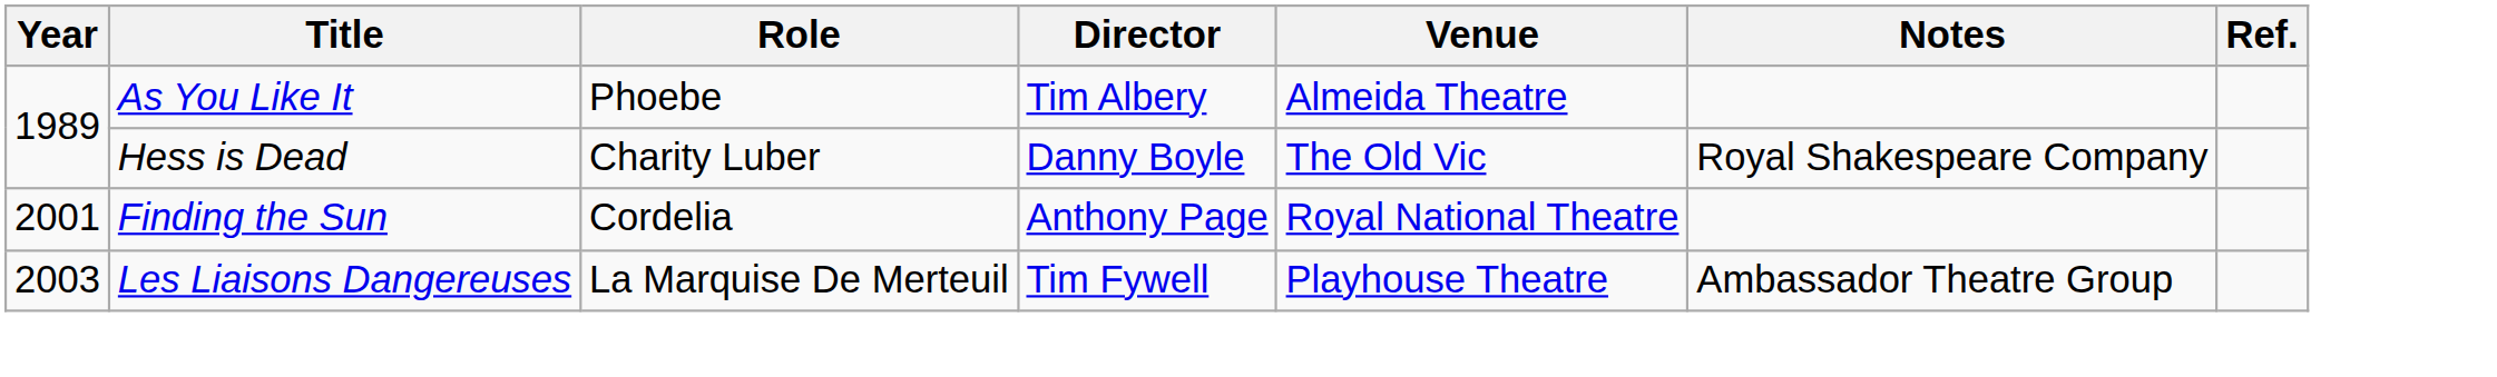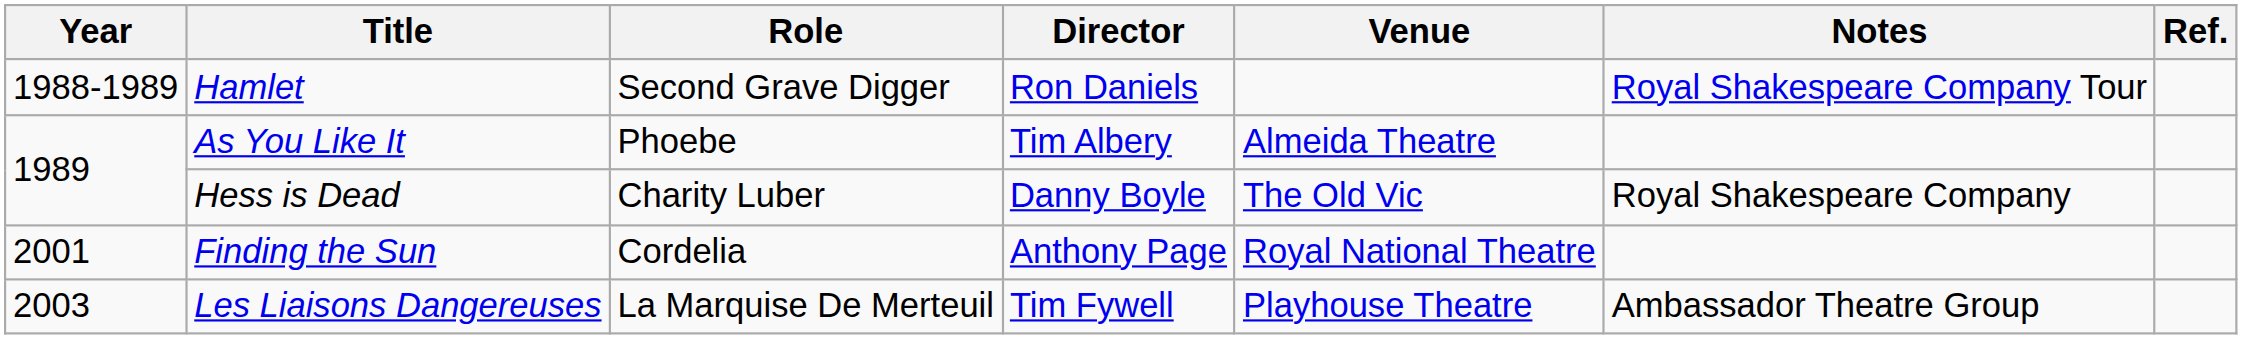+ row: 1988-1989 | Hamlet | Second Grave Digger | Ron Daniels | Royal Shakespeare Company Tour
